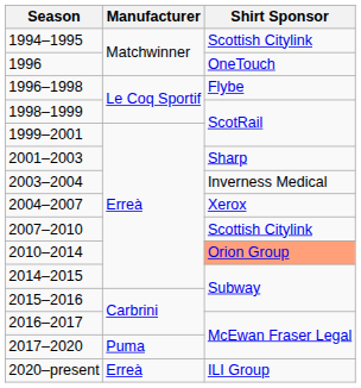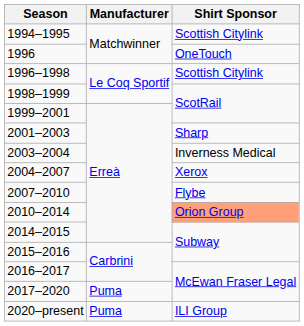1996–1998 | Shirt Sponsor: Flybe -> Scottish Citylink
2007–2010 | Shirt Sponsor: Scottish Citylink -> Flybe
2020–present | Manufacturer: Erreà -> Puma
